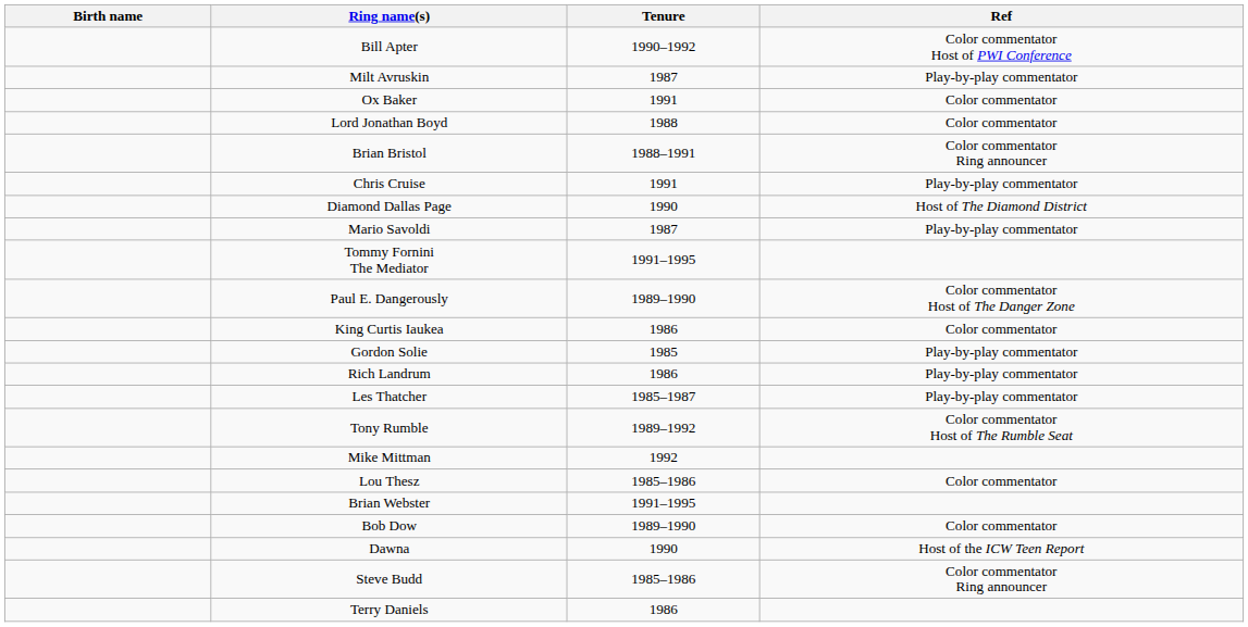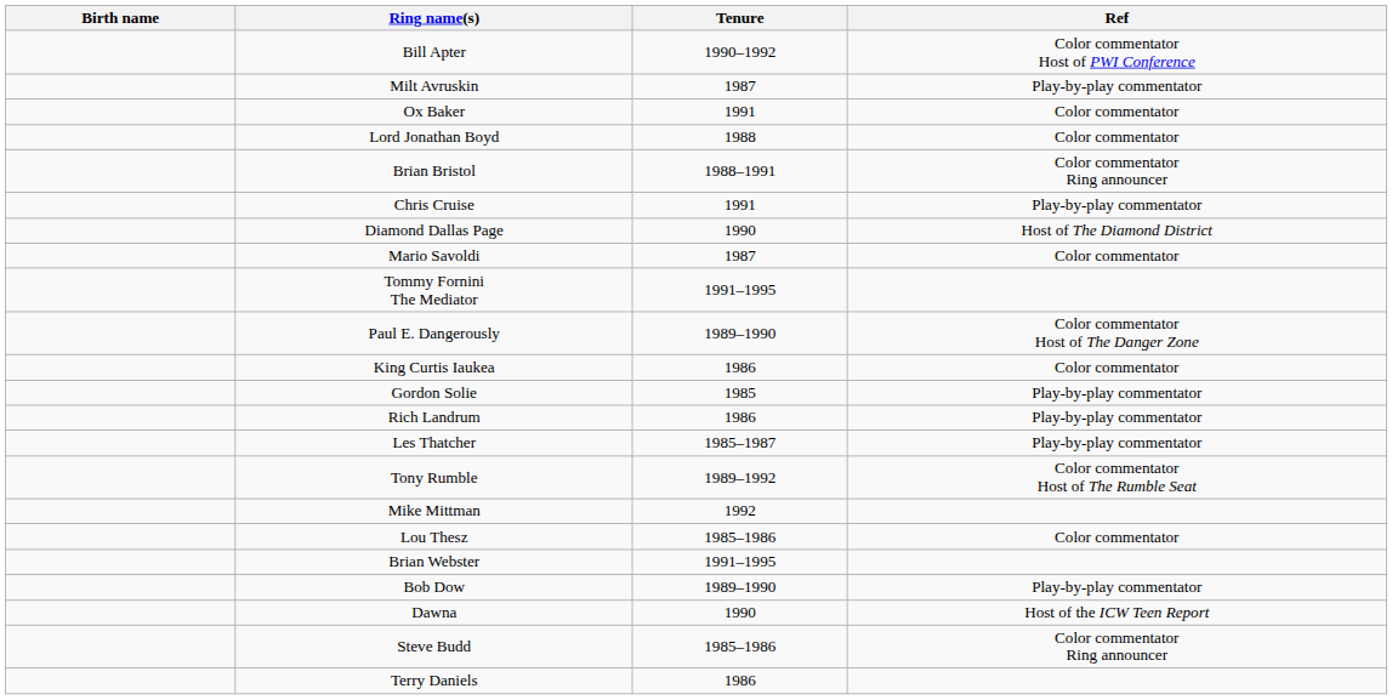Mario Savoldi | Ref: Play-by-play commentator -> Color commentator
Bob Dow | Ref: Color commentator -> Play-by-play commentator
